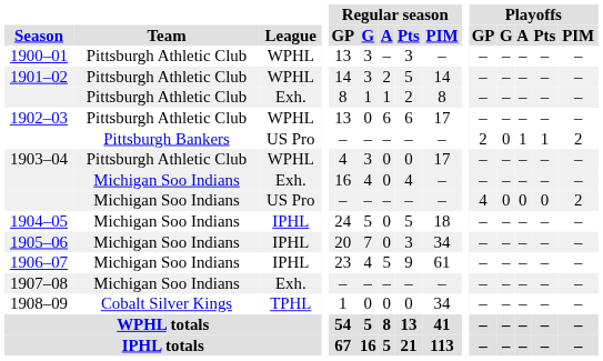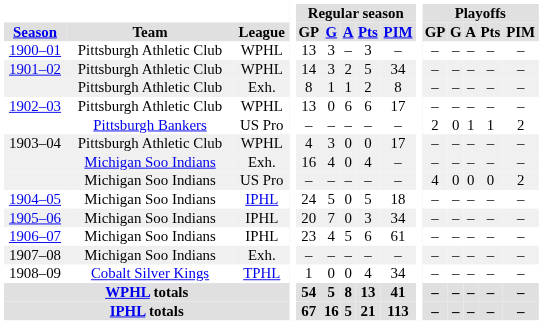1901–02 | Regular season / PIM: 14 -> 34
1906–07 | Regular season / Pts: 9 -> 6
1908–09 | Regular season / Pts: 0 -> 4
